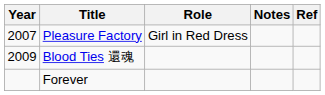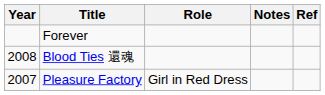rows swapped: Pleasure Factory <-> Forever
Blood Ties 還魂 | Year: 2009 -> 2008
